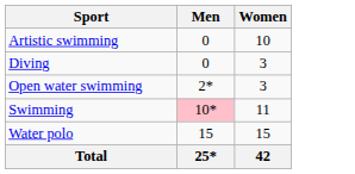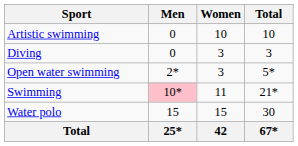+ column: Total | 10 | 3 | 5* | 21* | 30 | 67*
